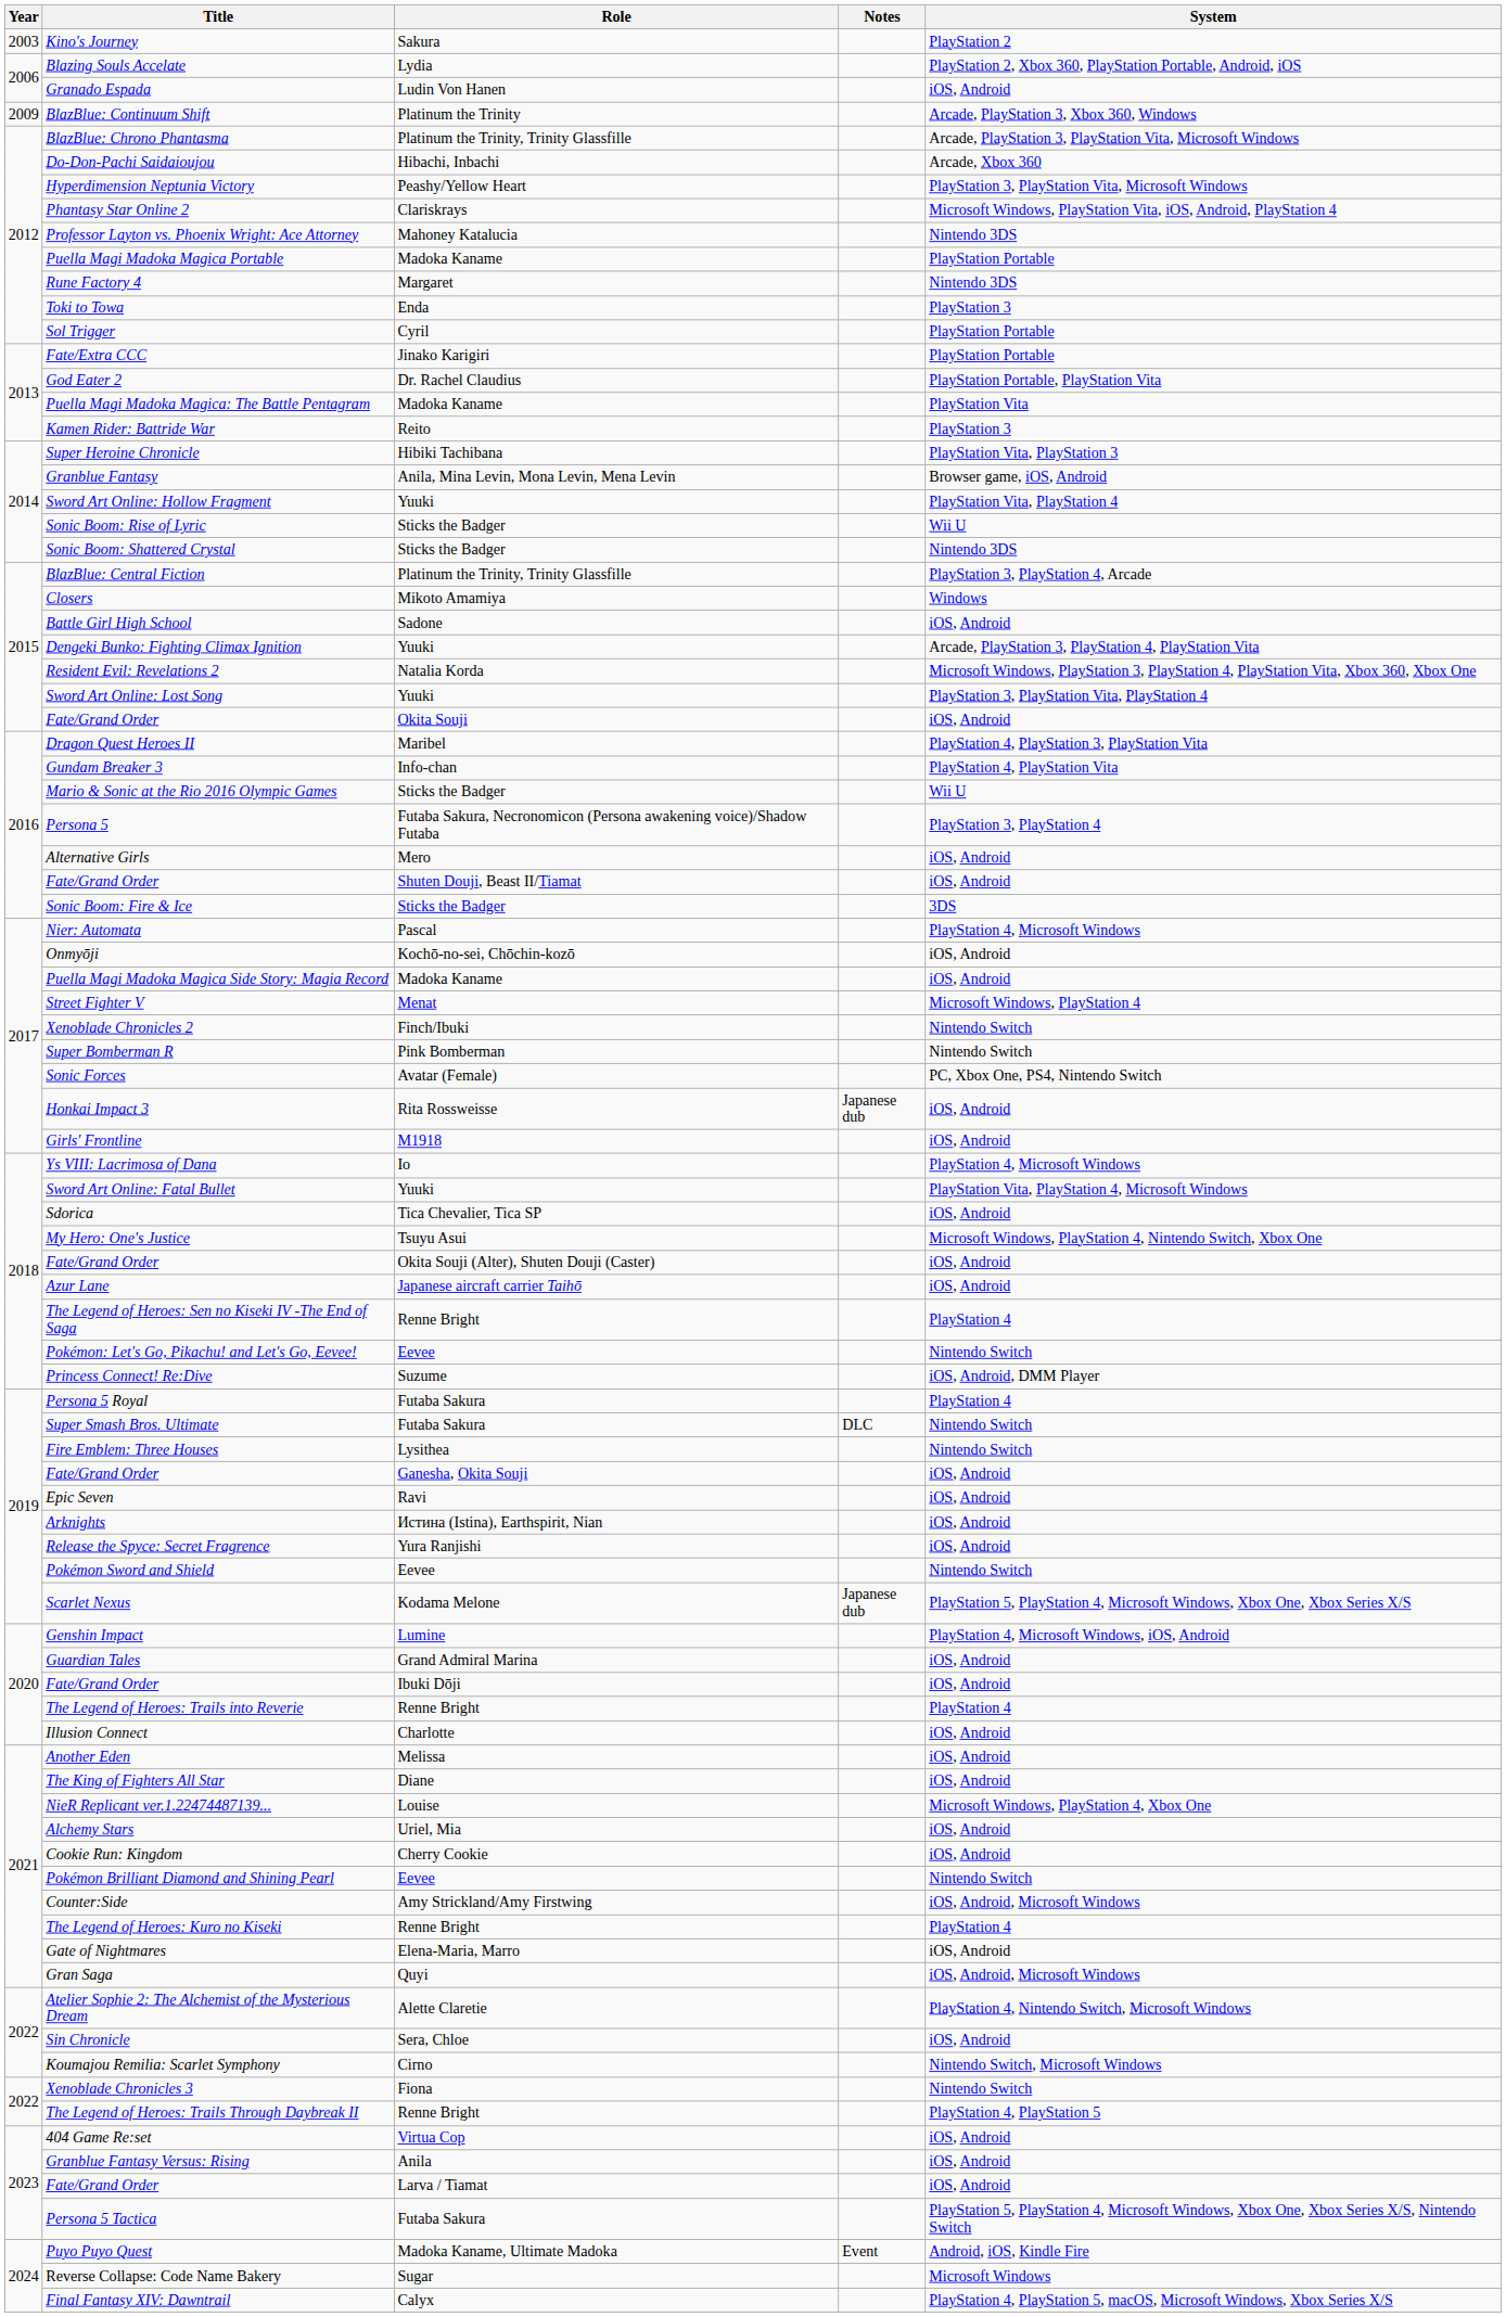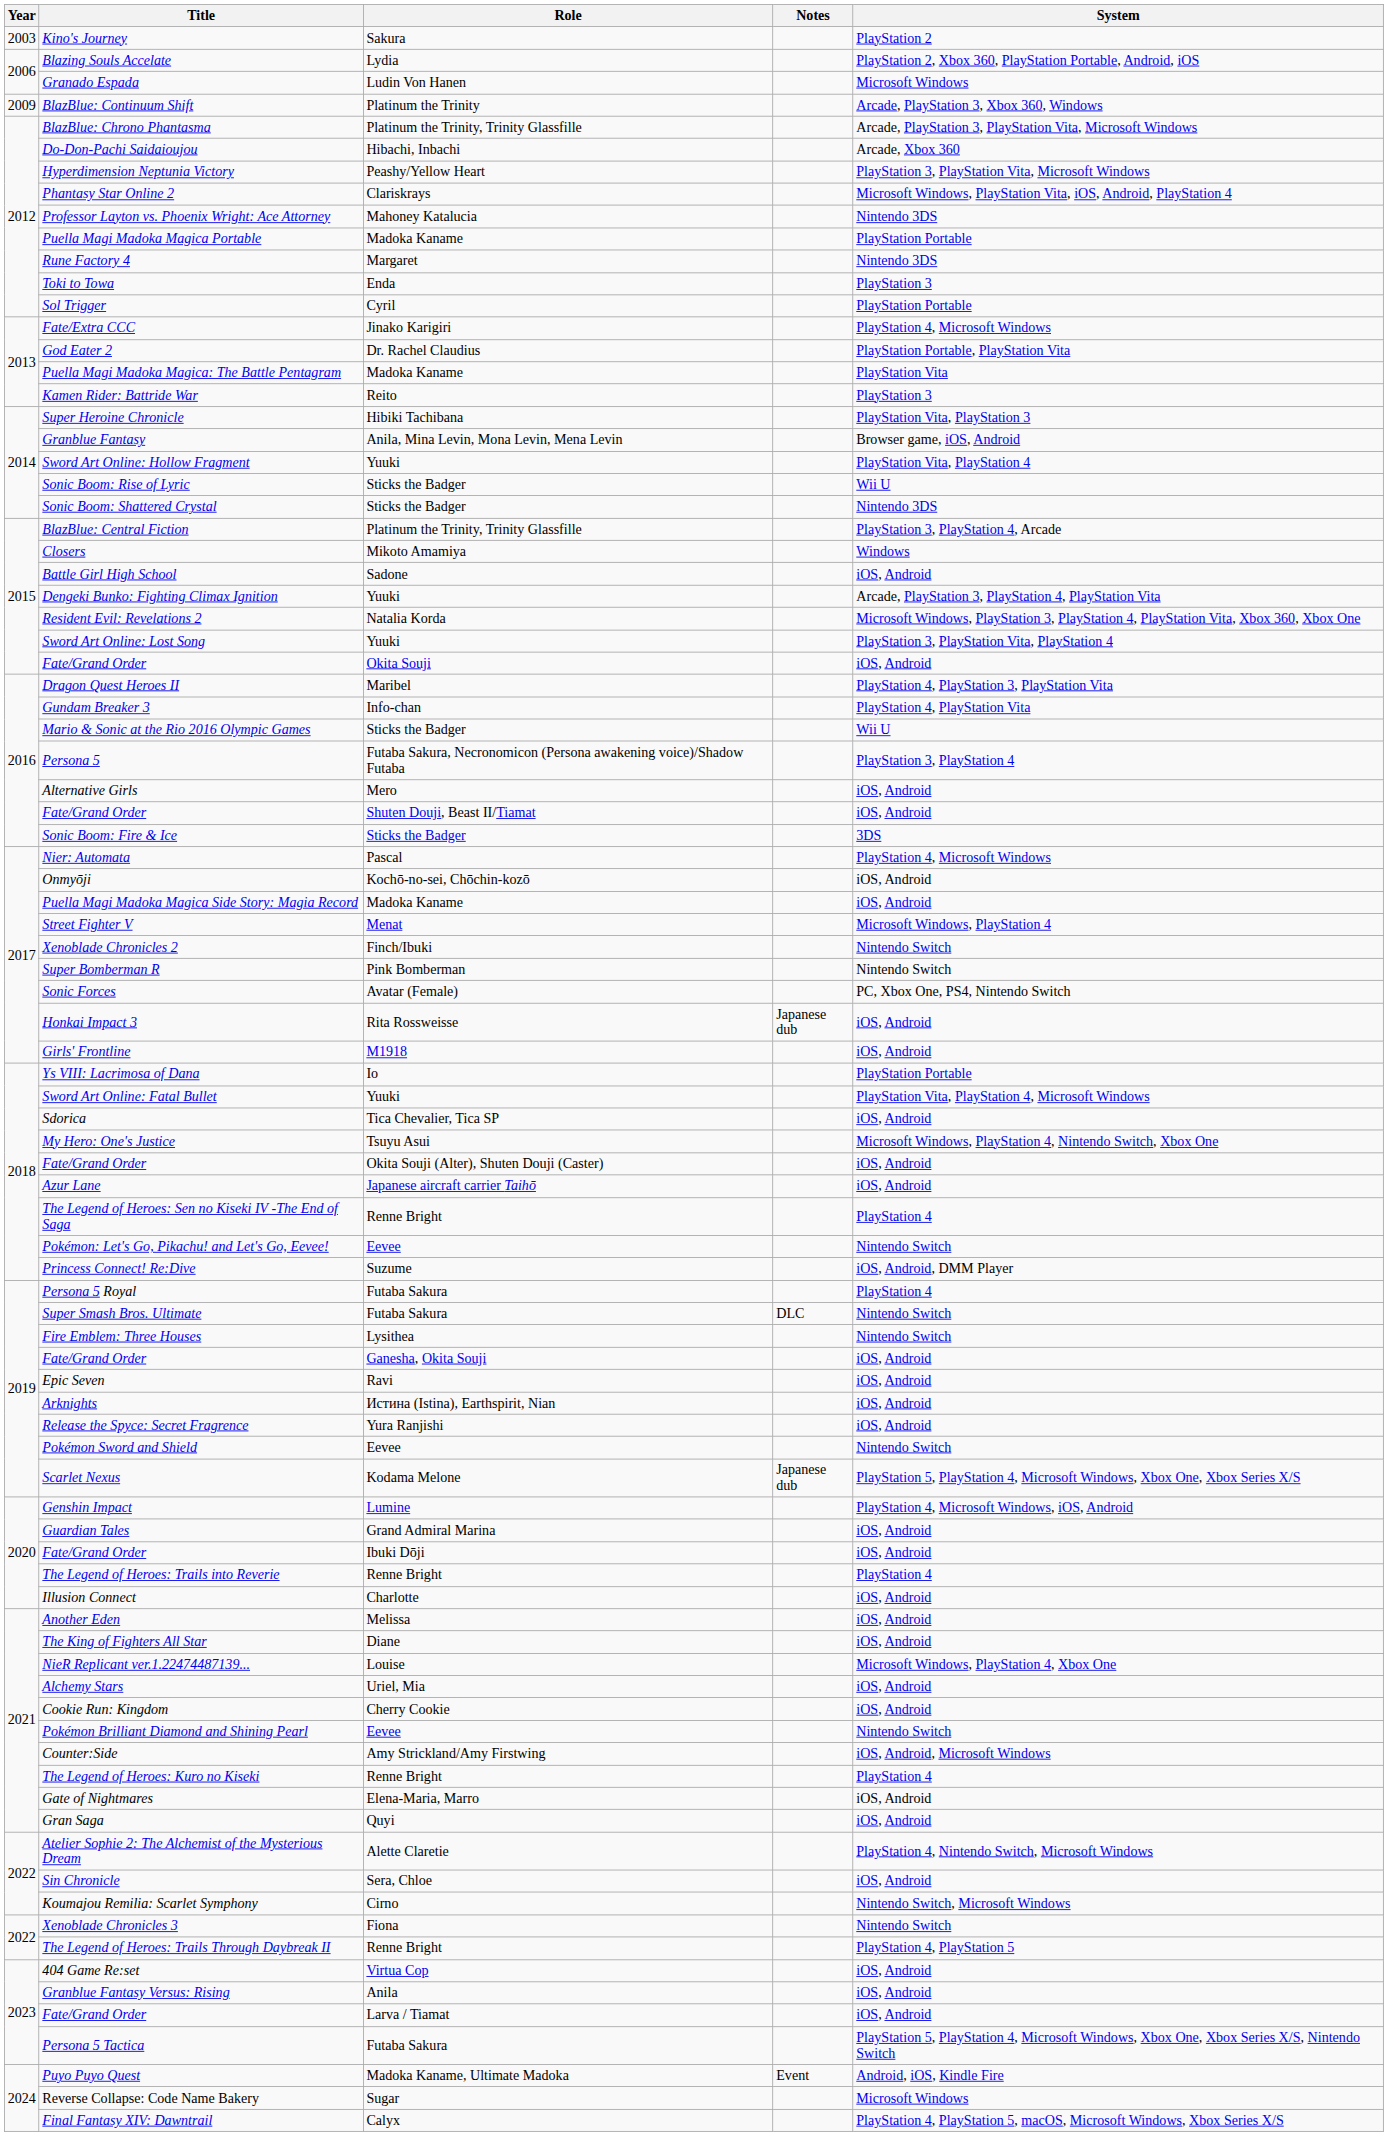Granado Espada | System: iOS, Android -> Microsoft Windows
Fate/Extra CCC | System: PlayStation Portable -> PlayStation 4, Microsoft Windows
Ys VIII: Lacrimosa of Dana | System: PlayStation 4, Microsoft Windows -> PlayStation Portable
Gran Saga | System: iOS, Android, Microsoft Windows -> iOS, Android
